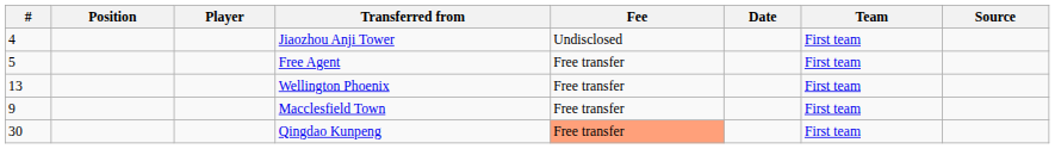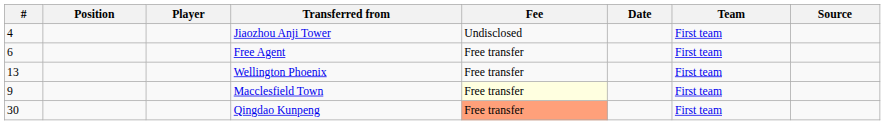Free Agent | #: 5 -> 6
Macclesfield Town | Fee: no background -> lightyellow background
